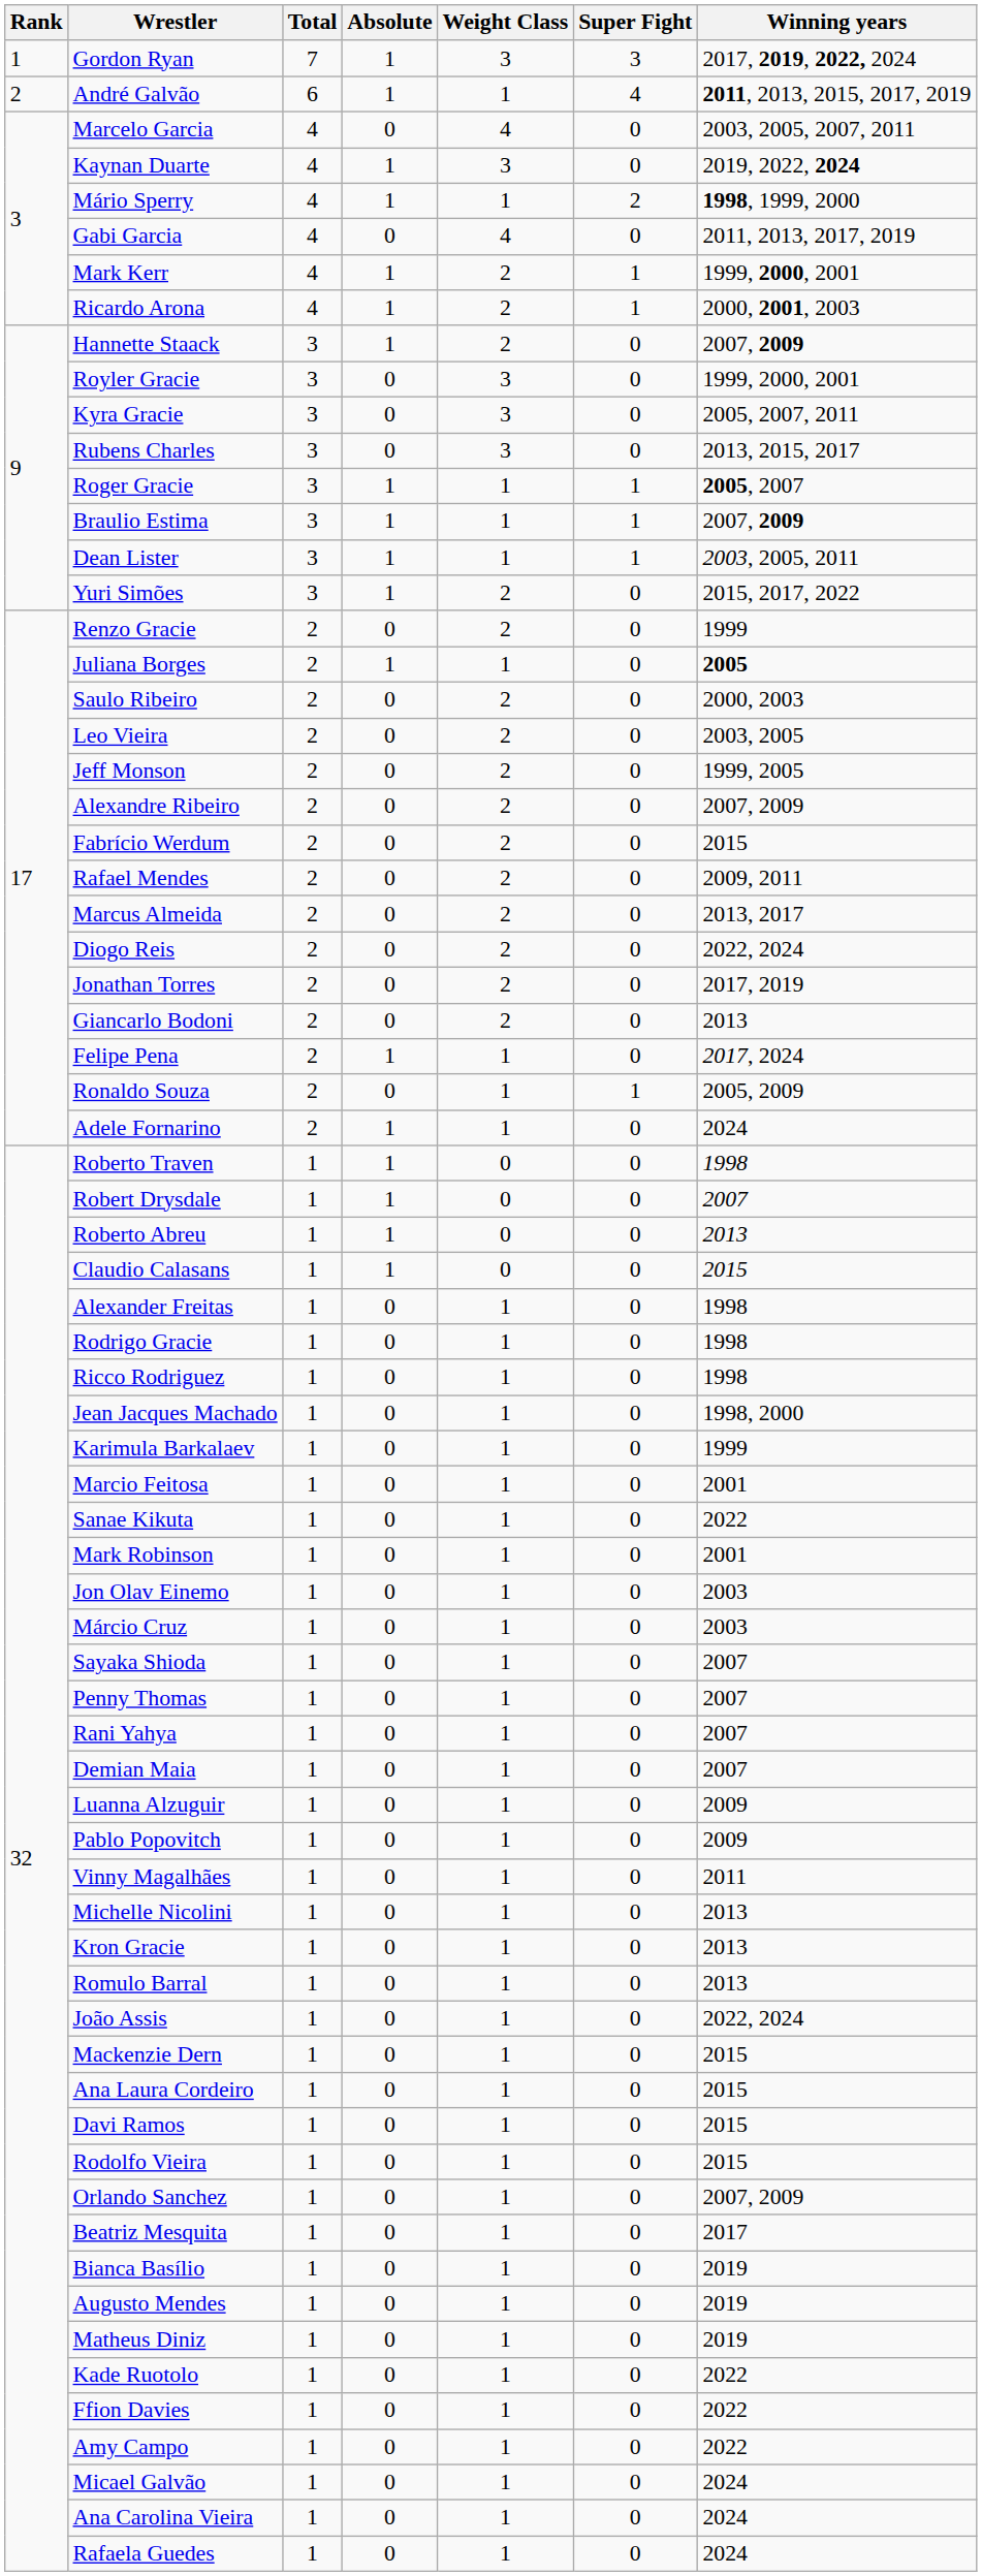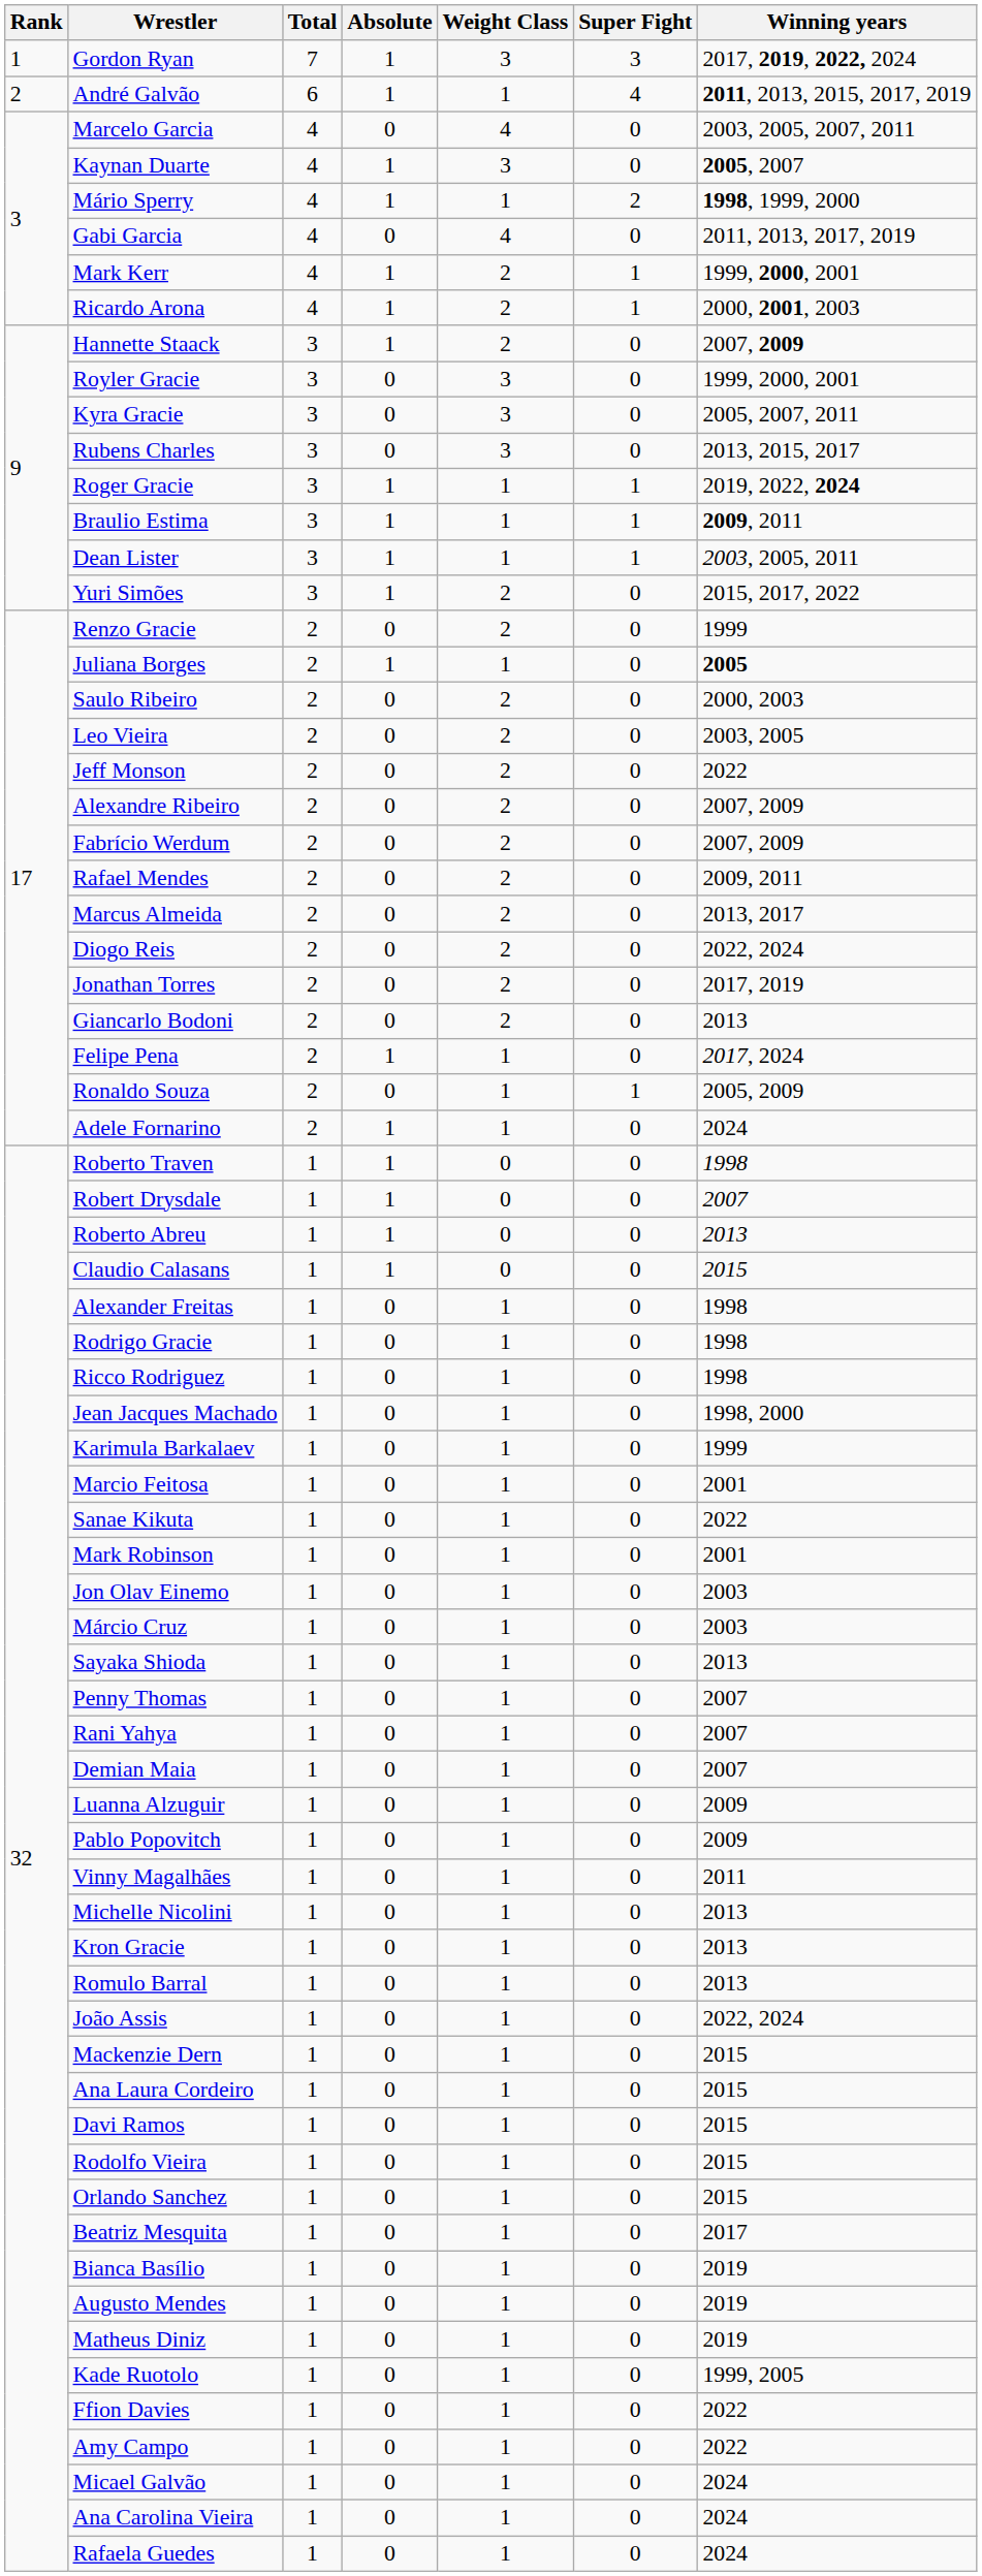Kaynan Duarte | Winning years: 2019, 2022, 2024 -> 2005, 2007
Roger Gracie | Winning years: 2005, 2007 -> 2019, 2022, 2024
Braulio Estima | Winning years: 2007, 2009 -> 2009, 2011
Jeff Monson | Winning years: 1999, 2005 -> 2022
Fabrício Werdum | Winning years: 2015 -> 2007, 2009
Sayaka Shioda | Winning years: 2007 -> 2013
Orlando Sanchez | Winning years: 2007, 2009 -> 2015
Kade Ruotolo | Winning years: 2022 -> 1999, 2005
